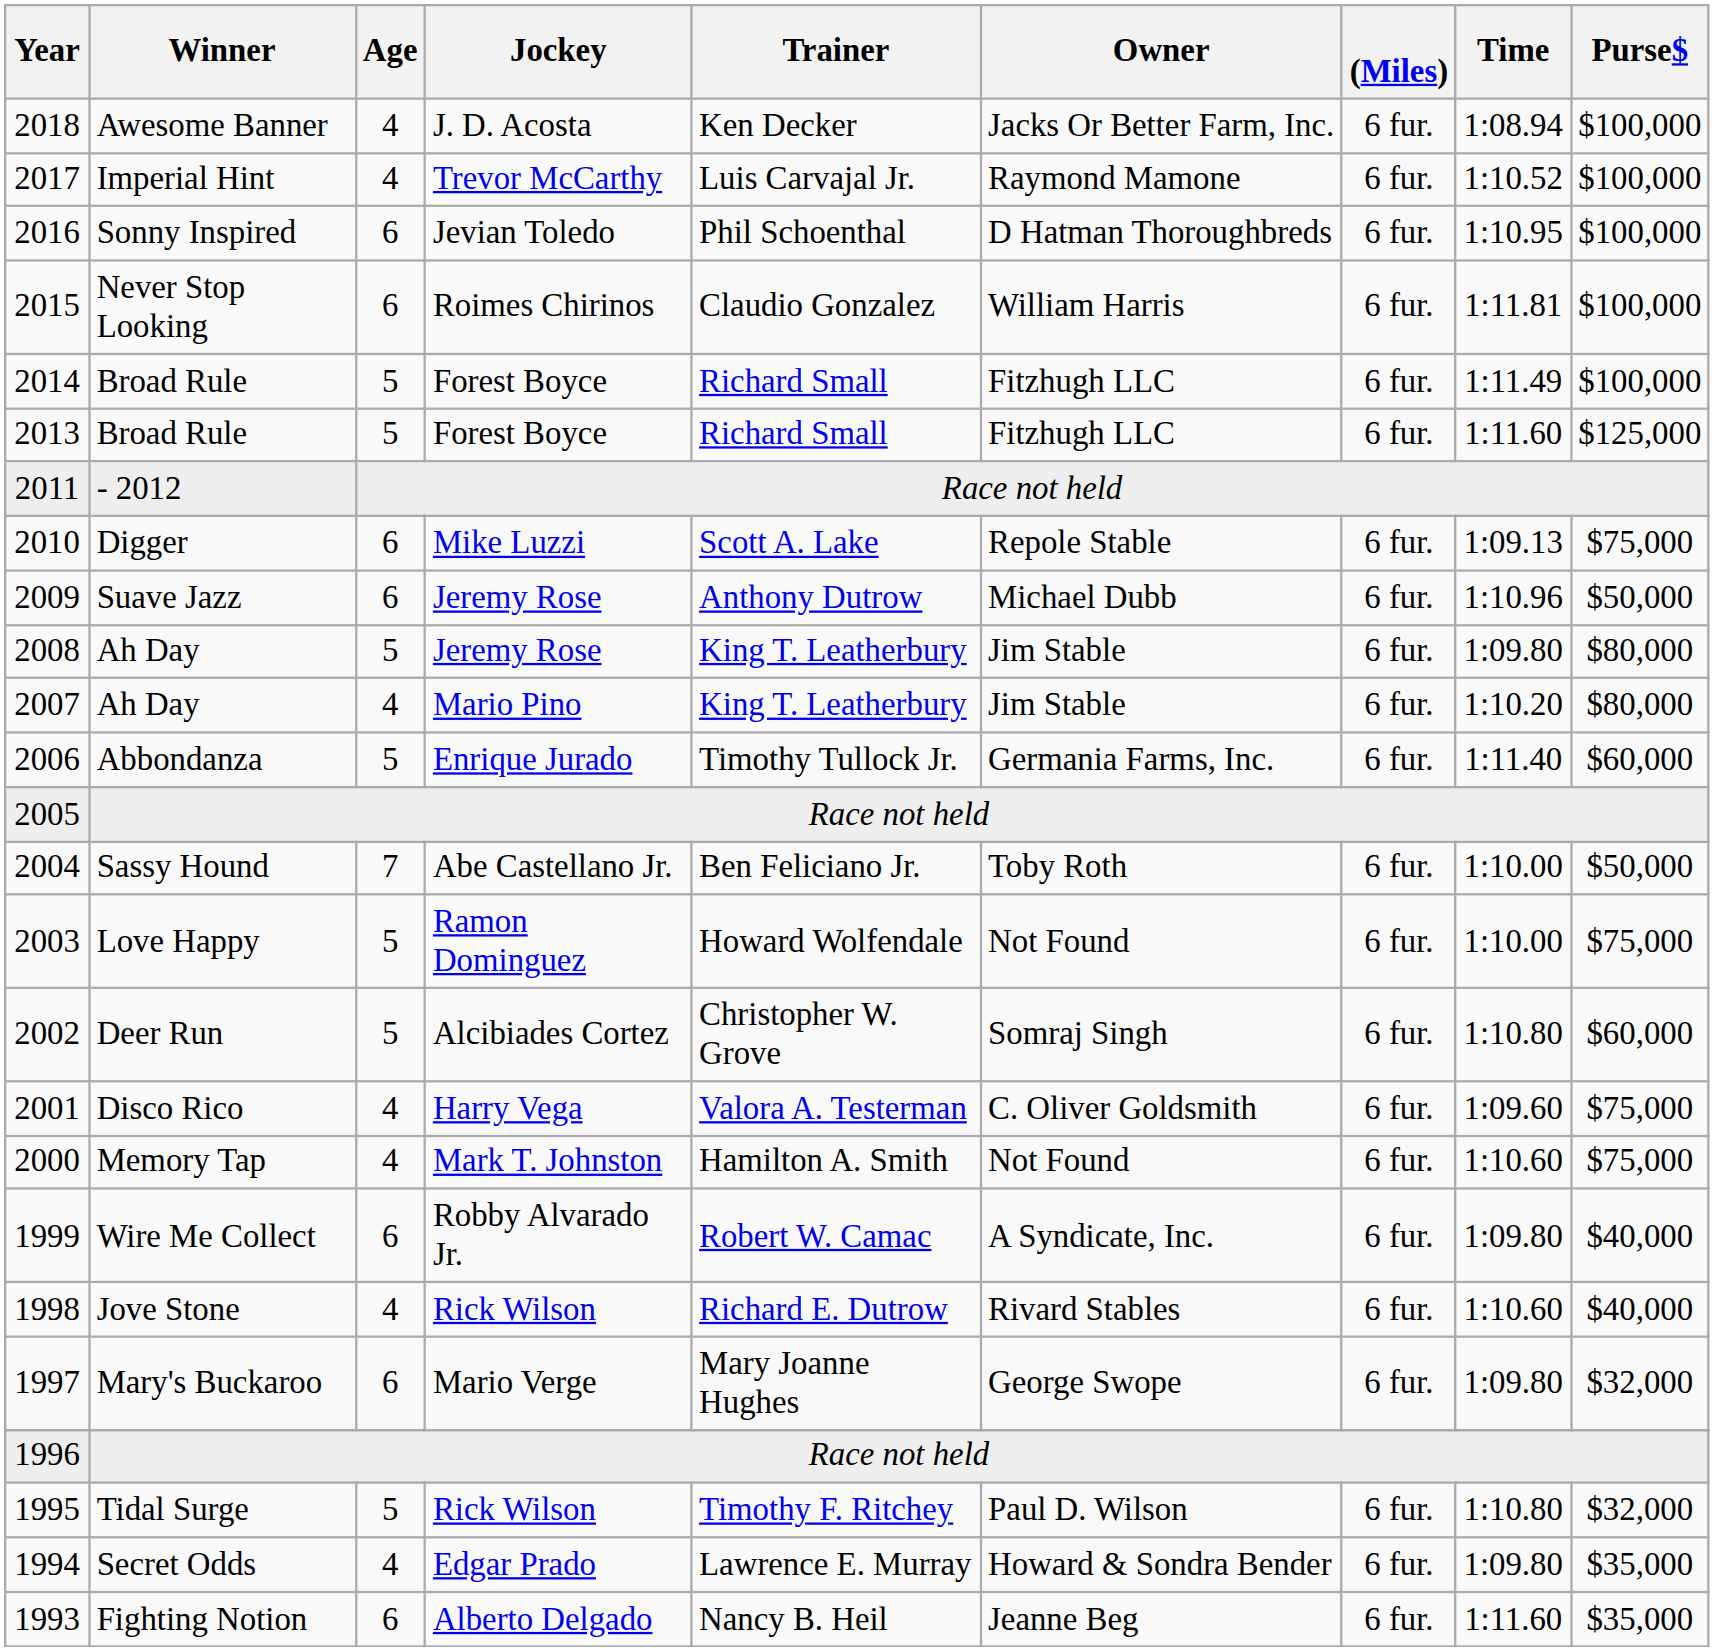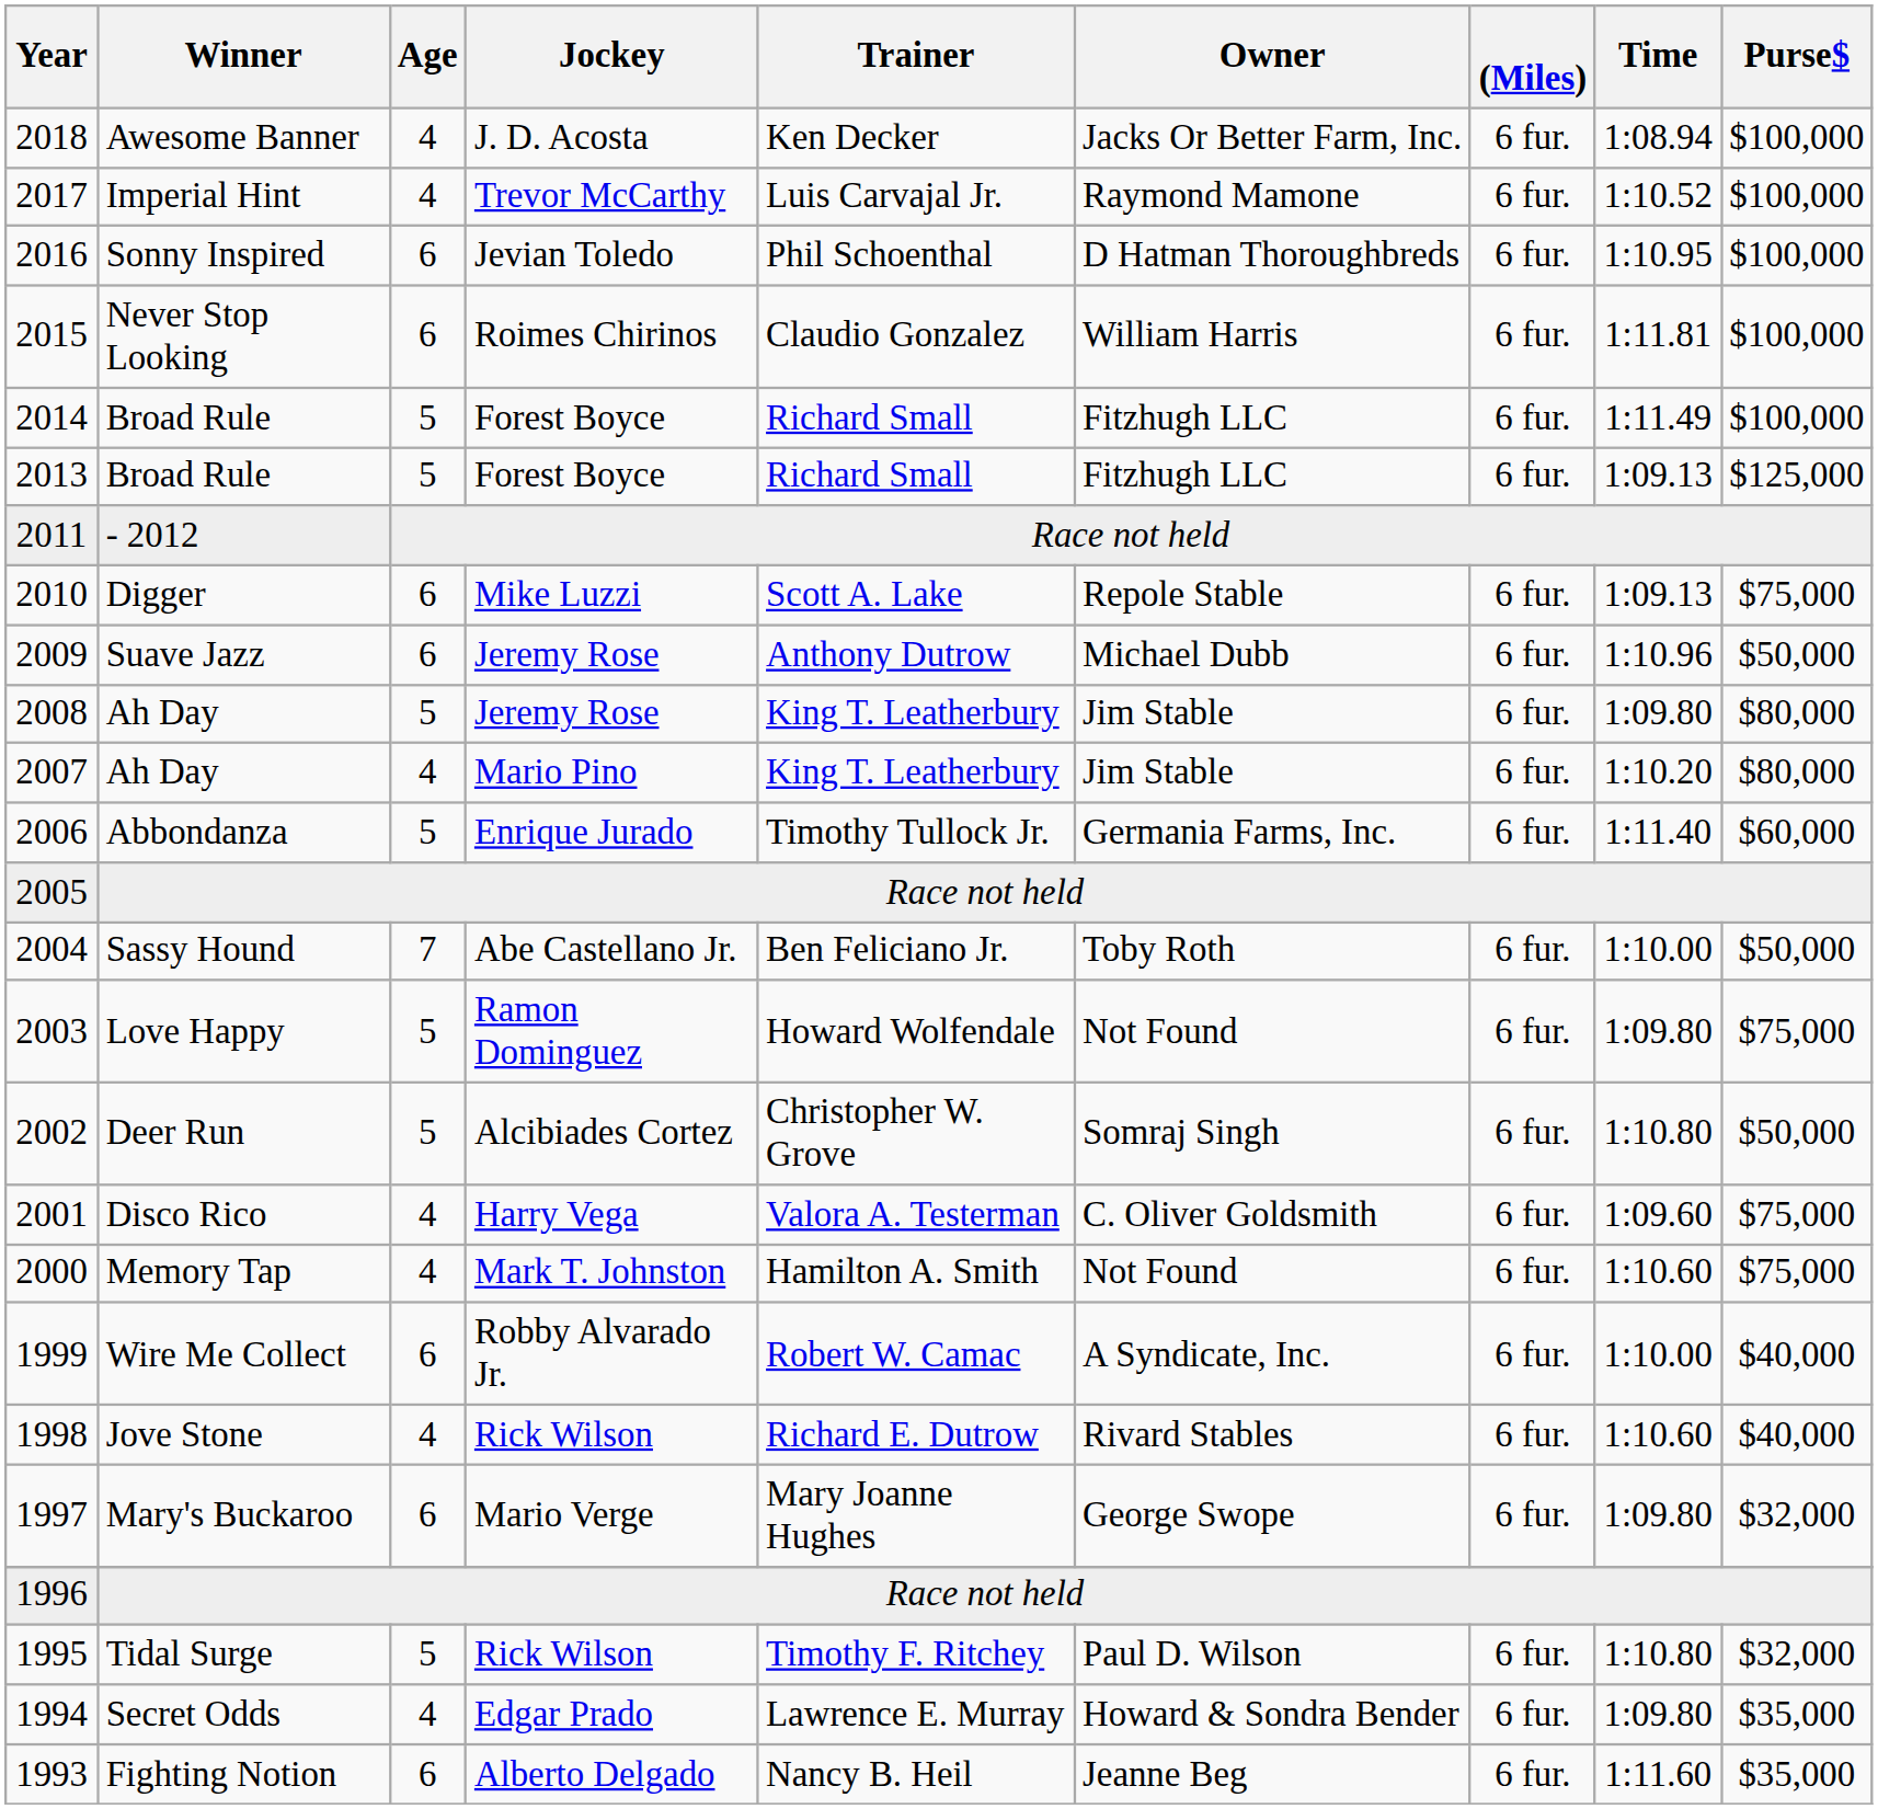2013 | Time: 1:11.60 -> 1:09.13
2003 | Time: 1:10.00 -> 1:09.80
2002 | Purse$: $60,000 -> $50,000
1999 | Time: 1:09.80 -> 1:10.00
